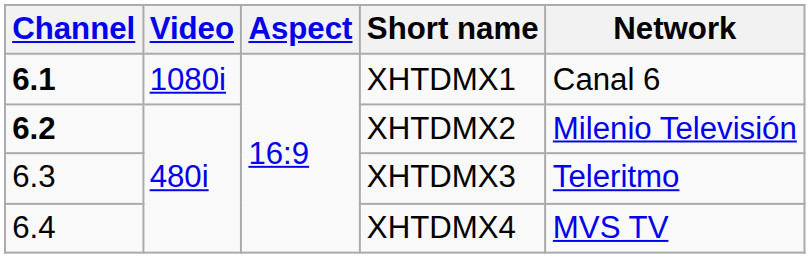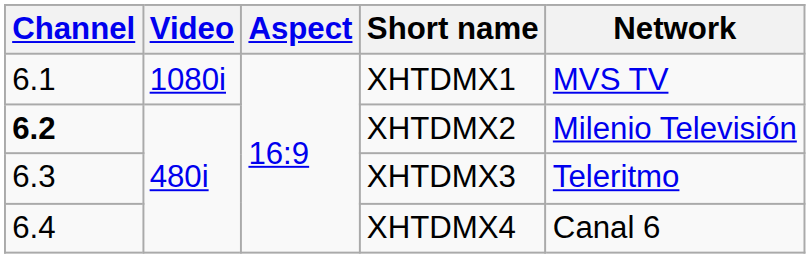XHTDMX1 | Channel: bold -> normal
XHTDMX1 | Network: Canal 6 -> MVS TV
XHTDMX4 | Network: MVS TV -> Canal 6
